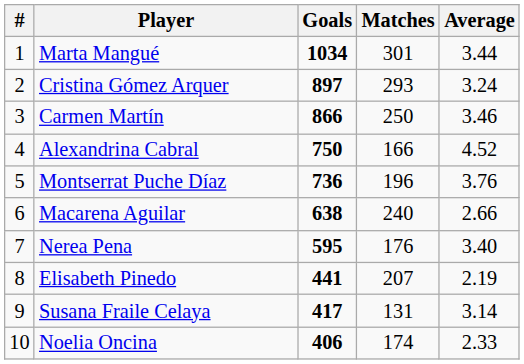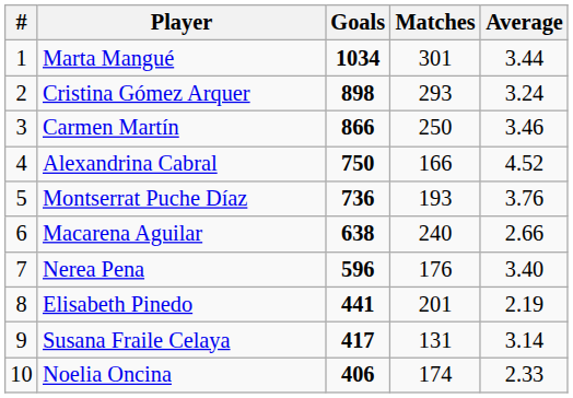Cristina Gómez Arquer | Goals: 897 -> 898
Montserrat Puche Díaz | Matches: 196 -> 193
Nerea Pena | Goals: 595 -> 596
Elisabeth Pinedo | Matches: 207 -> 201
